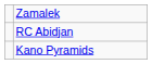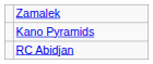rows swapped: RC Abidjan <-> Kano Pyramids
